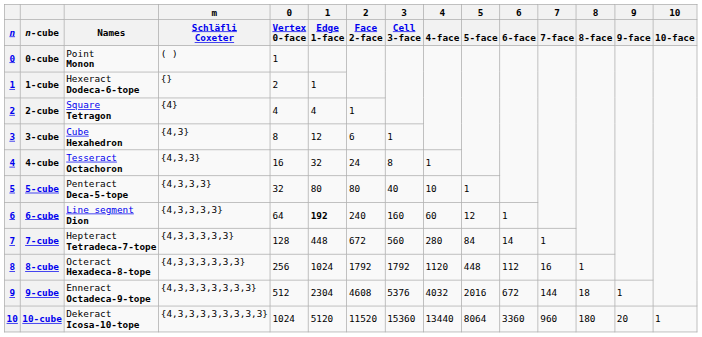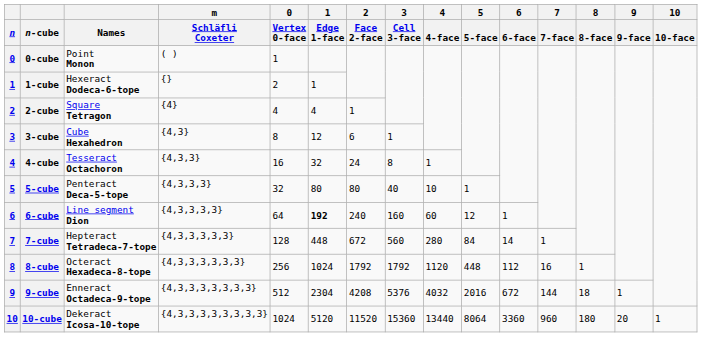9-cube | 2 / Face 2-face: 4608 -> 4208
